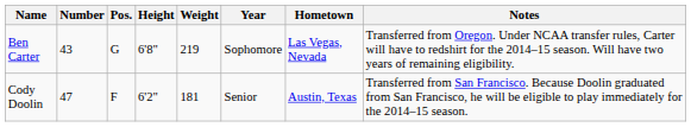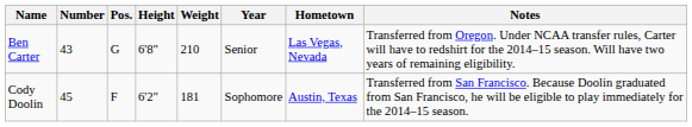Ben Carter | Weight: 219 -> 210
Ben Carter | Year: Sophomore -> Senior
Cody Doolin | Number: 47 -> 45
Cody Doolin | Year: Senior -> Sophomore
